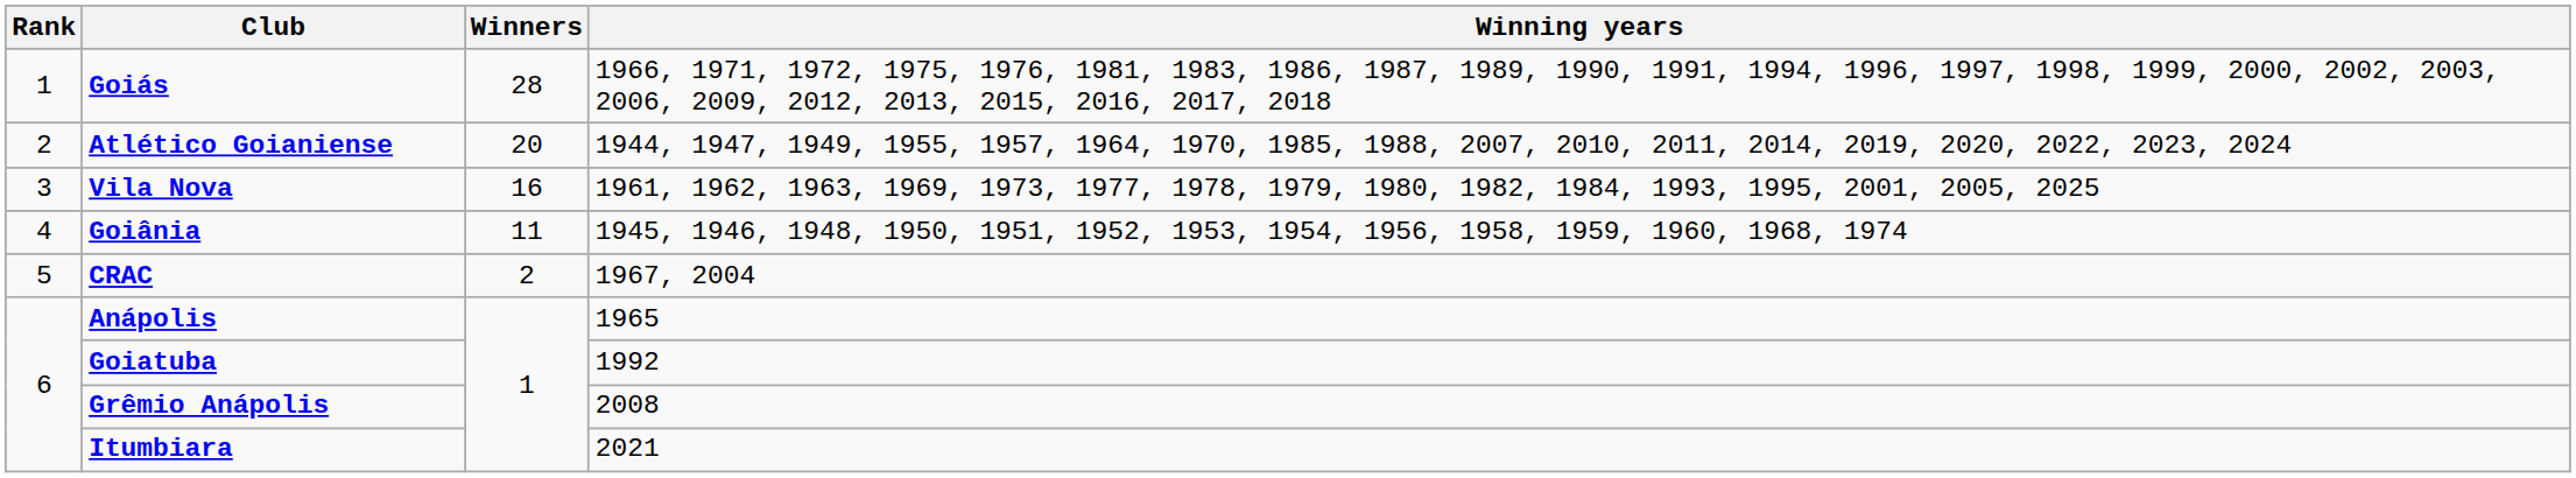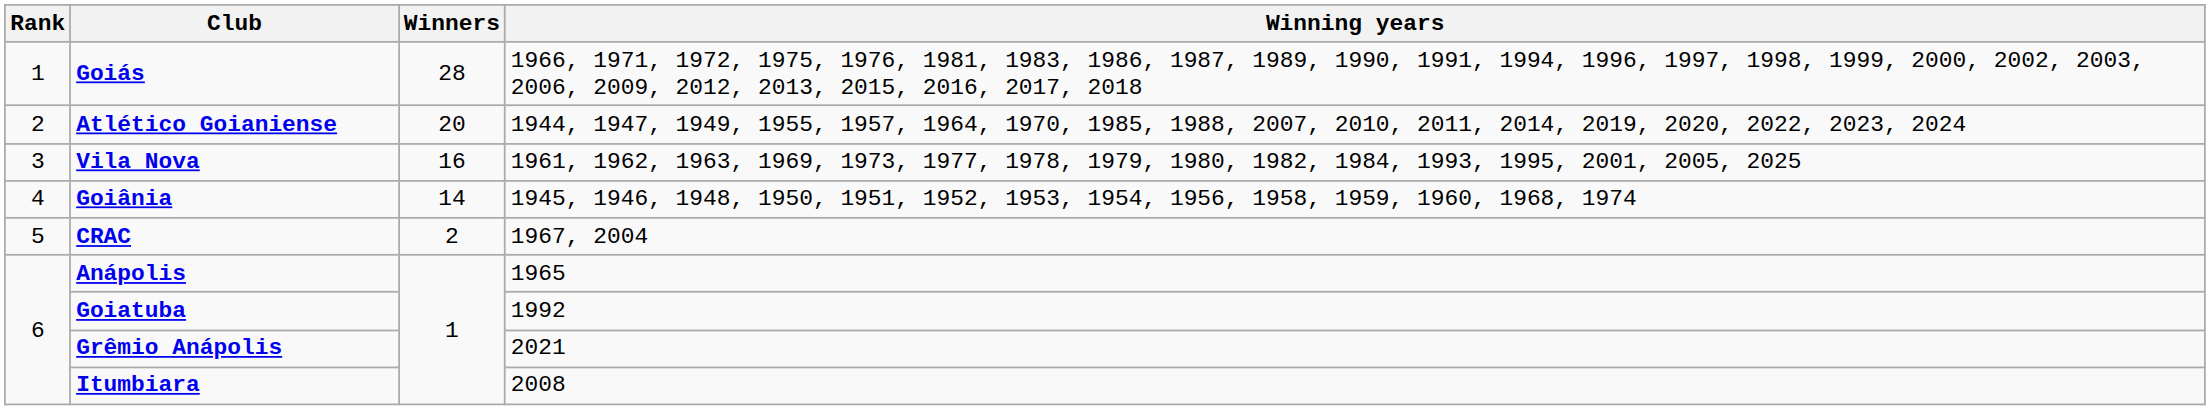Goiânia | Winners: 11 -> 14
Grêmio Anápolis | Winning years: 2008 -> 2021
Itumbiara | Winning years: 2021 -> 2008
